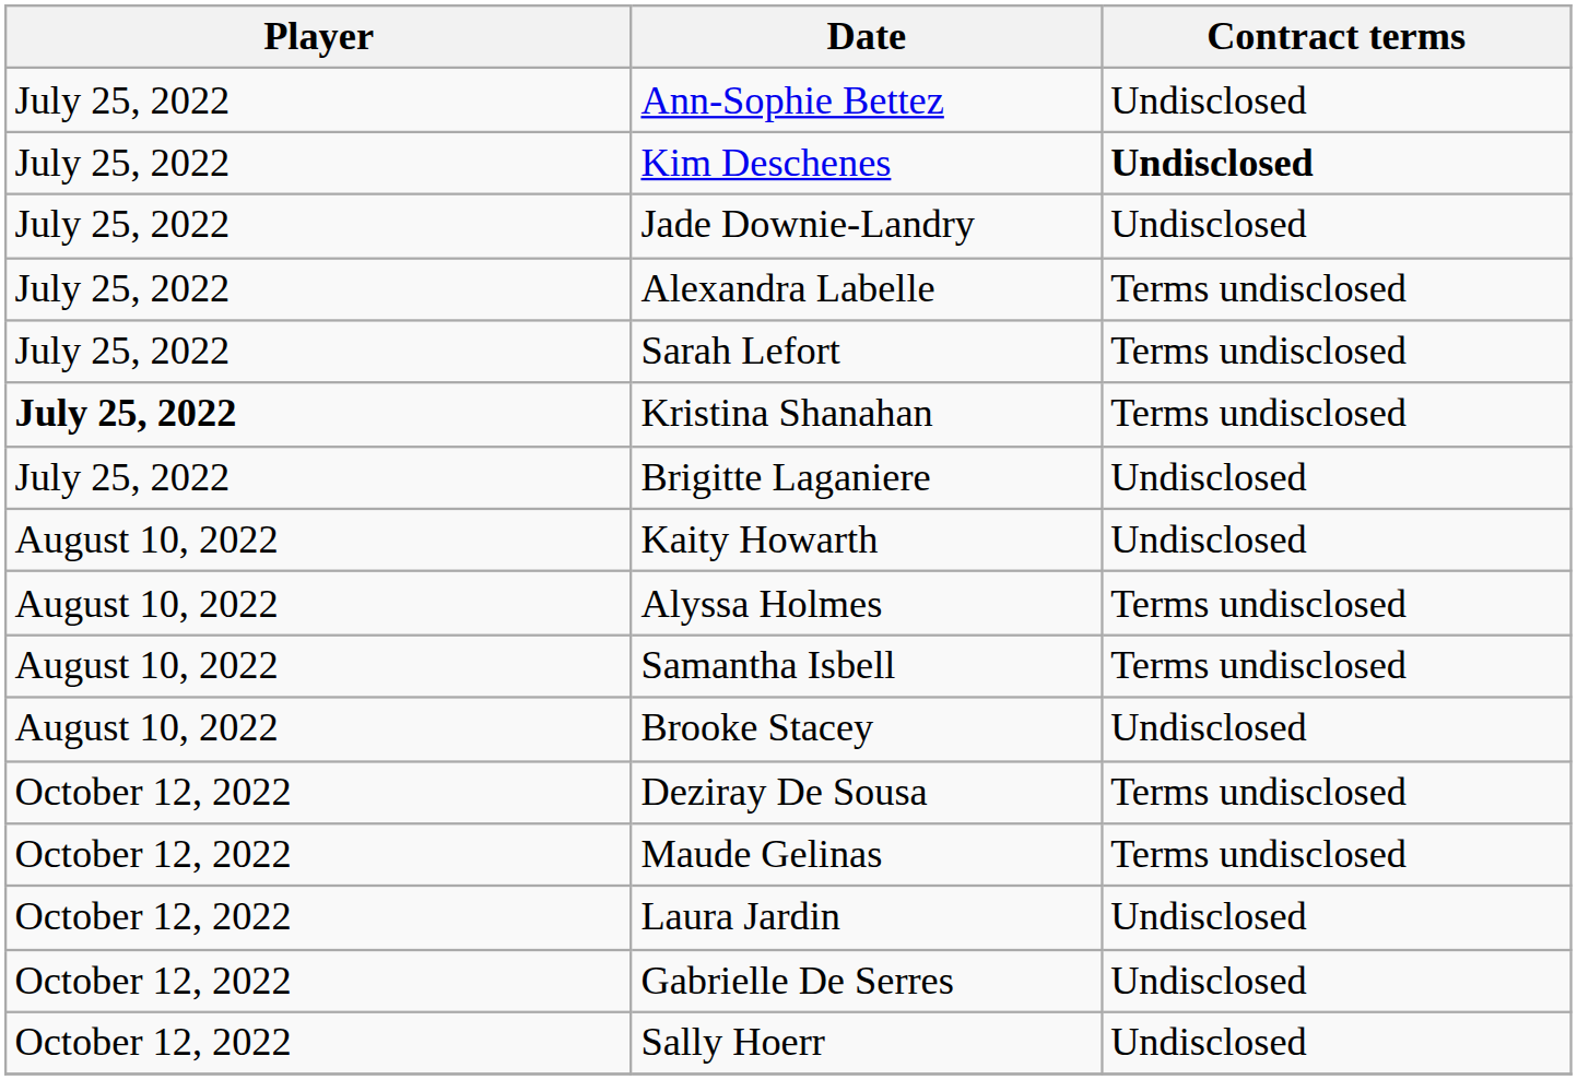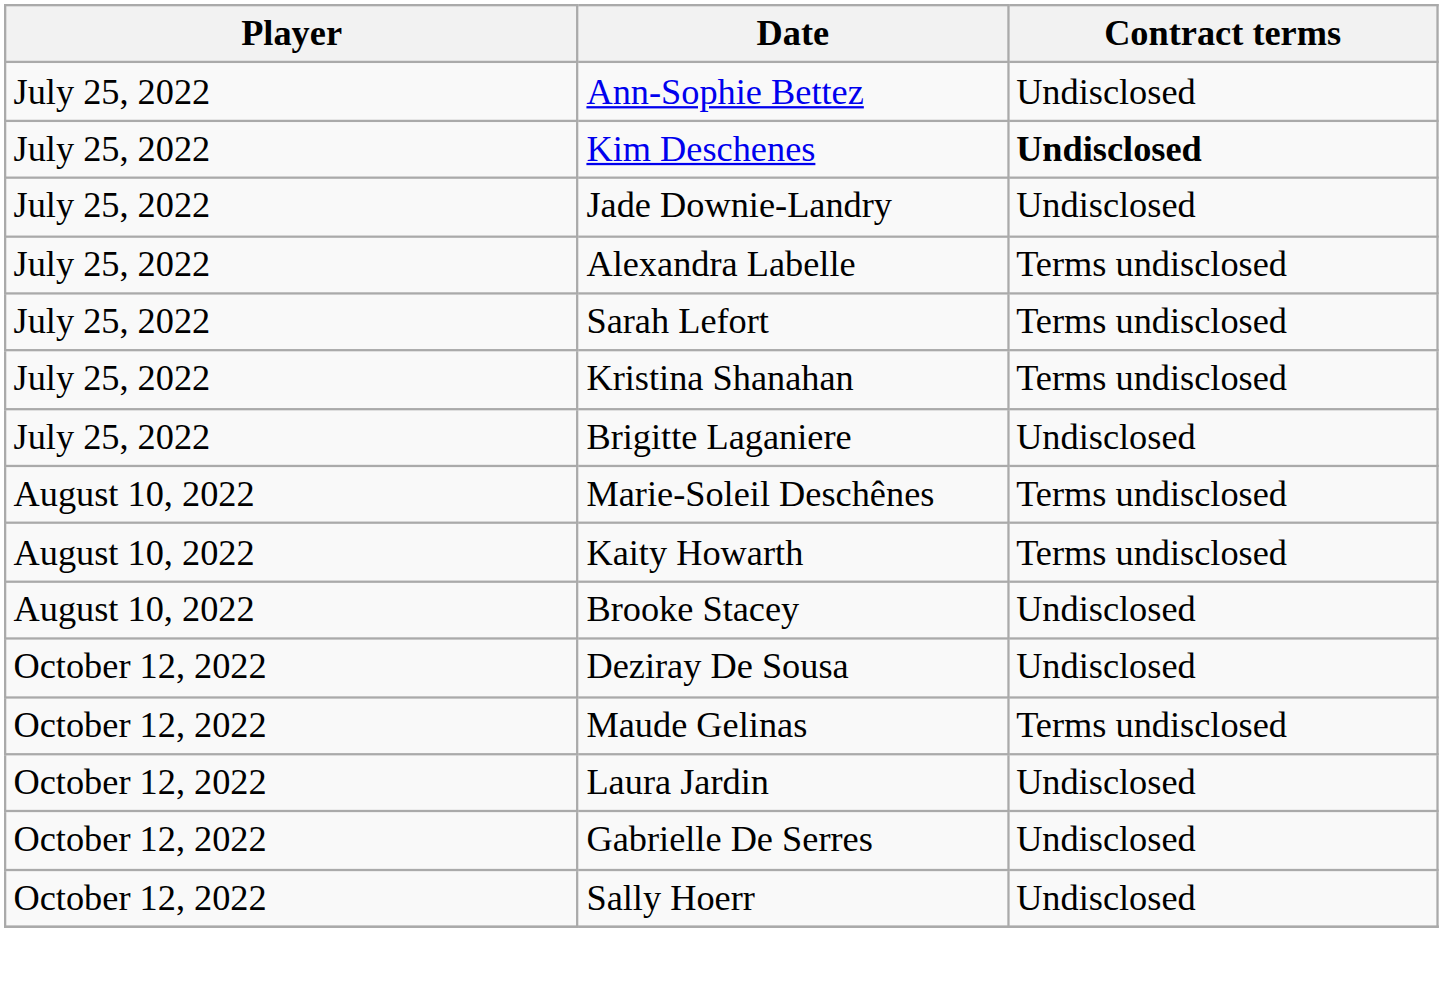Kristina Shanahan | Player: bold -> normal
+ row: August 10, 2022 | Marie-Soleil Deschênes | Terms undisclosed
Kaity Howarth | Contract terms: Undisclosed -> Terms undisclosed
- row: August 10, 2022 | Alyssa Holmes | Terms undisclosed
- row: August 10, 2022 | Samantha Isbell | Terms undisclosed
Deziray De Sousa | Contract terms: Terms undisclosed -> Undisclosed
